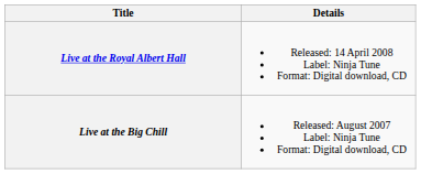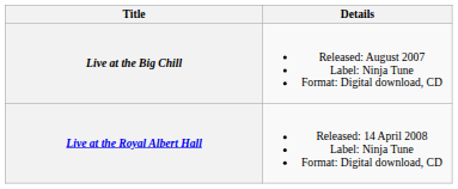rows swapped: Live at the Big Chill <-> Live at the Royal Albert Hall
